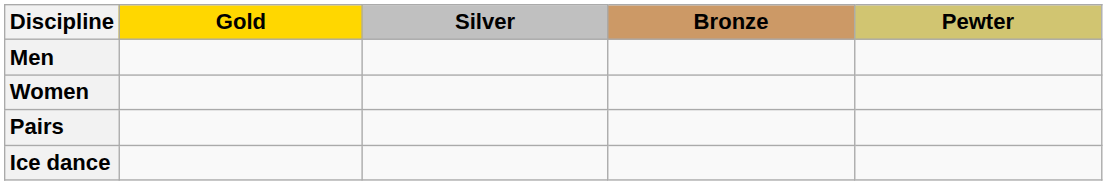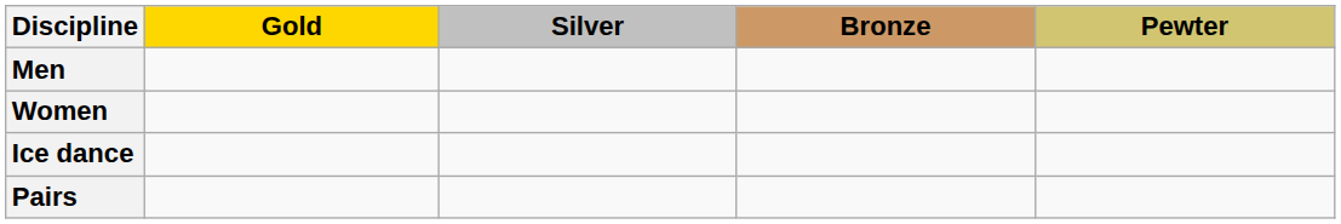rows swapped: Pairs <-> Ice dance
